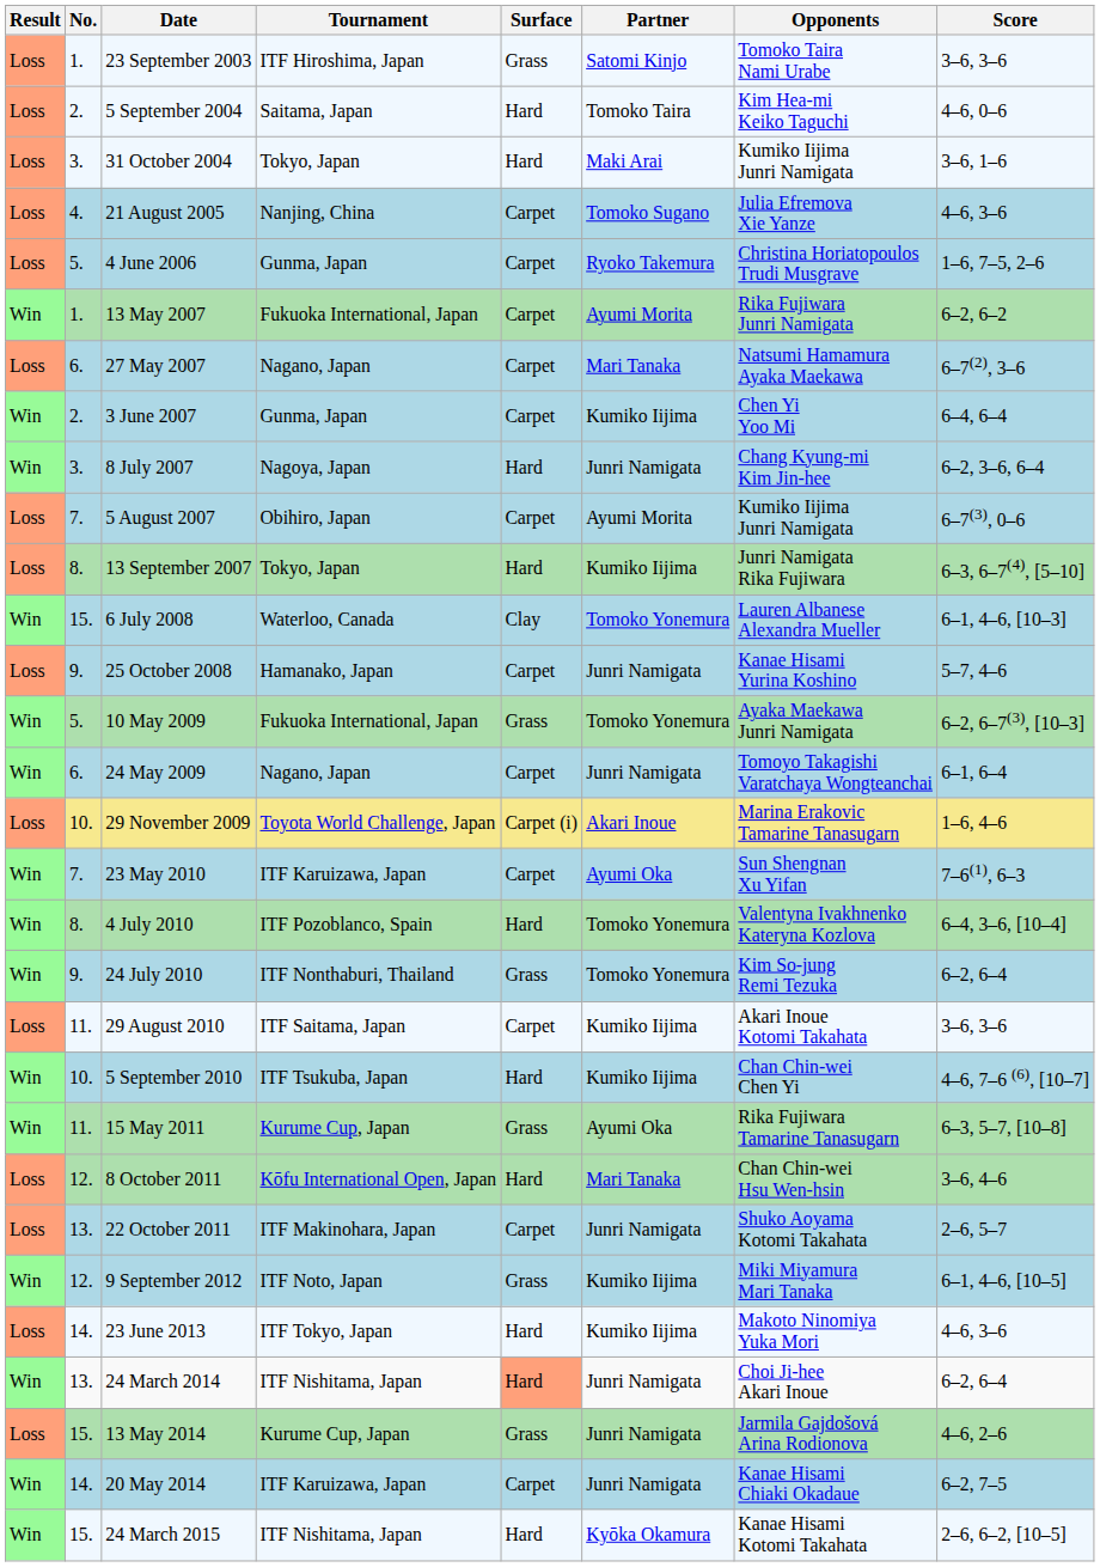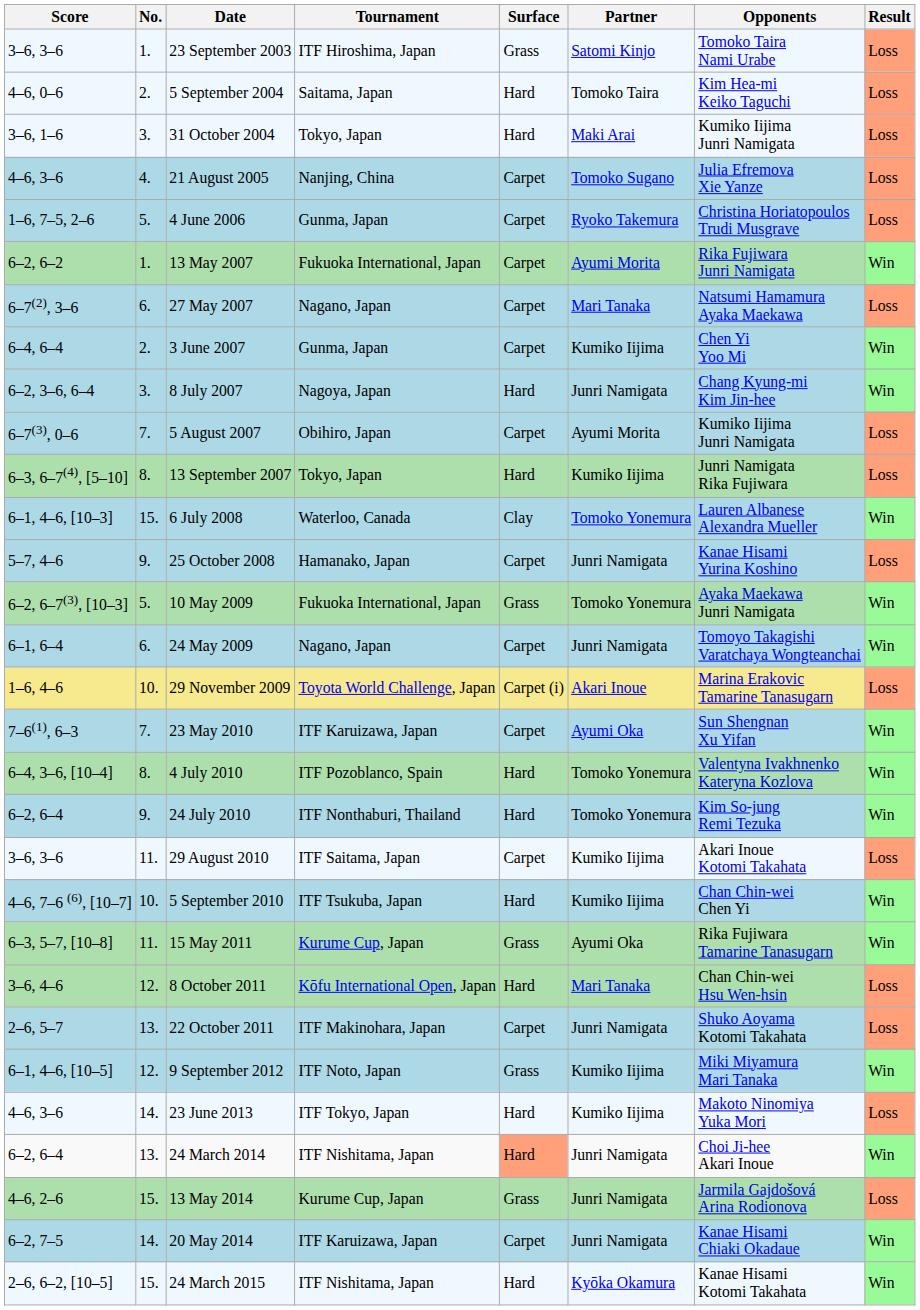columns swapped: Result <-> Score
24 July 2010 | Surface: Grass -> Hard
